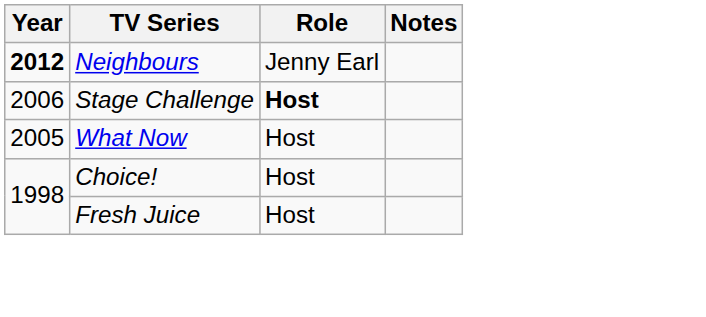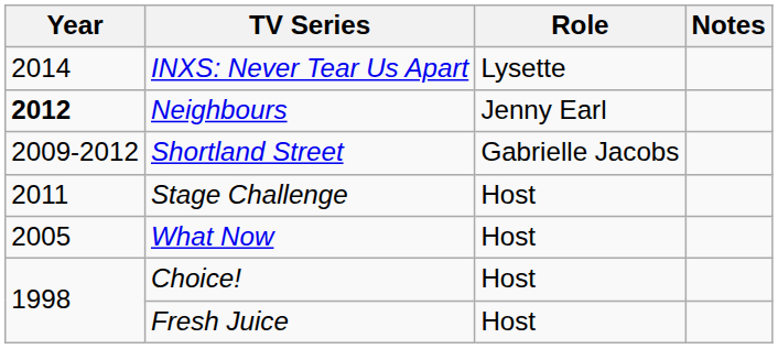+ row: 2014 | INXS: Never Tear Us Apart | Lysette
+ row: 2009-2012 | Shortland Street | Gabrielle Jacobs
Stage Challenge | Year: 2006 -> 2011
Stage Challenge | Role: bold -> normal
